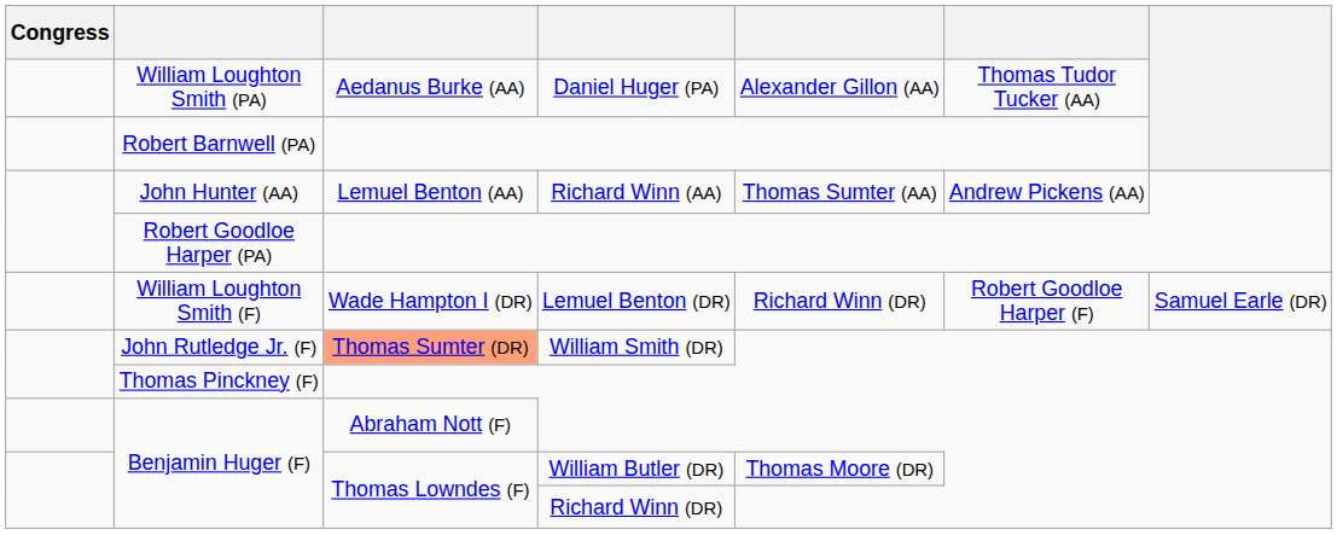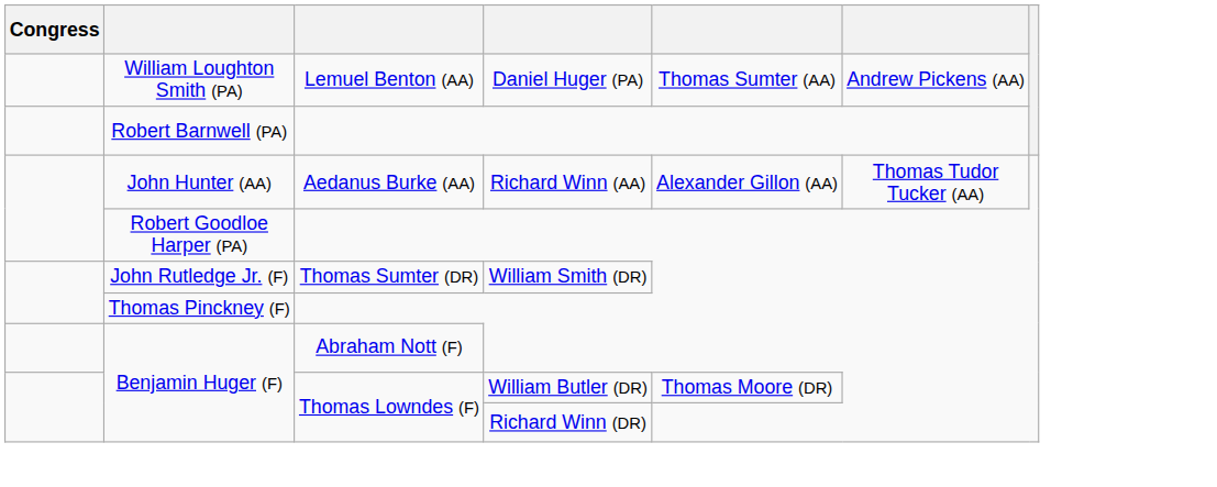William Loughton Smith (PA) | column 3: Aedanus Burke (AA) -> Lemuel Benton (AA)
William Loughton Smith (PA) | column 5: Alexander Gillon (AA) -> Thomas Sumter (AA)
William Loughton Smith (PA) | column 6: Thomas Tudor Tucker (AA) -> Andrew Pickens (AA)
John Hunter (AA) | column 3: Lemuel Benton (AA) -> Aedanus Burke (AA)
John Hunter (AA) | column 5: Thomas Sumter (AA) -> Alexander Gillon (AA)
John Hunter (AA) | column 6: Andrew Pickens (AA) -> Thomas Tudor Tucker (AA)
- row: William Loughton Smith (F) | Wade Hampton I (DR) | Lemuel Benton (DR) | Richard Winn (DR) | Robert Goodloe Harper (F) | Samuel Earle (DR)
John Rutledge Jr. (F) | column 3: lightsalmon background -> no background
